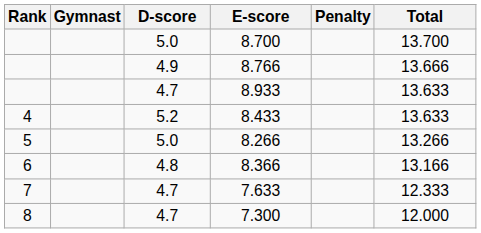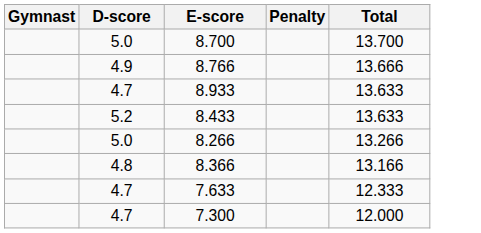- column: Rank | 4 | 5 | 6 | 7 | 8
